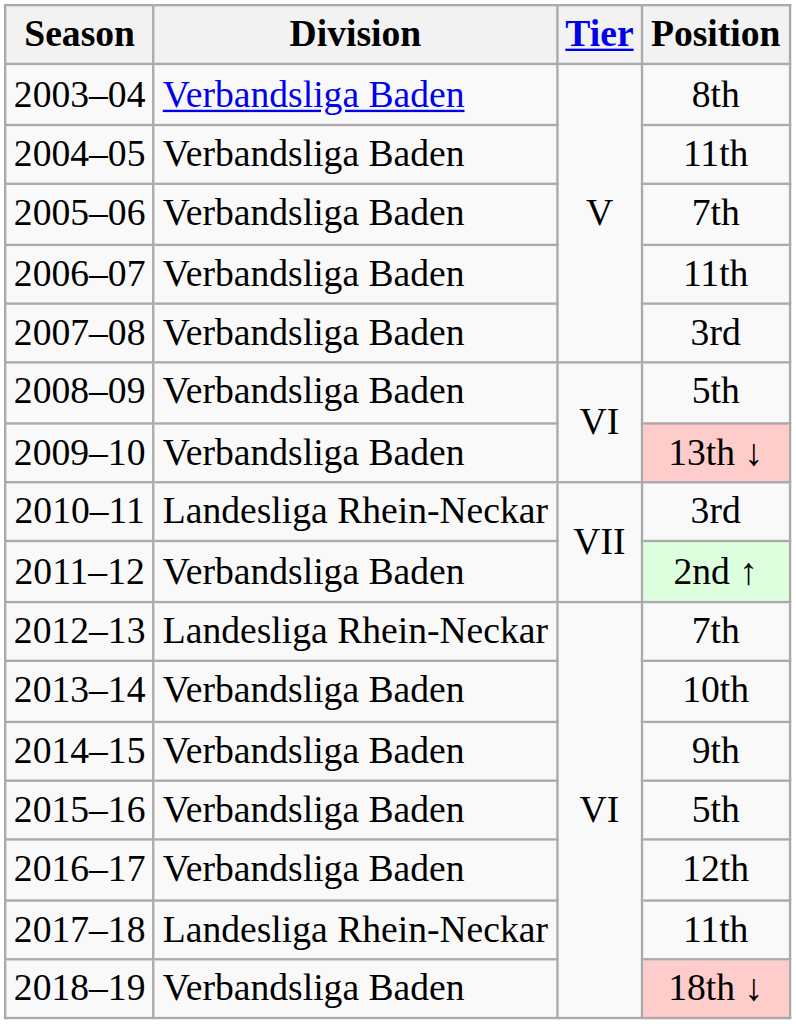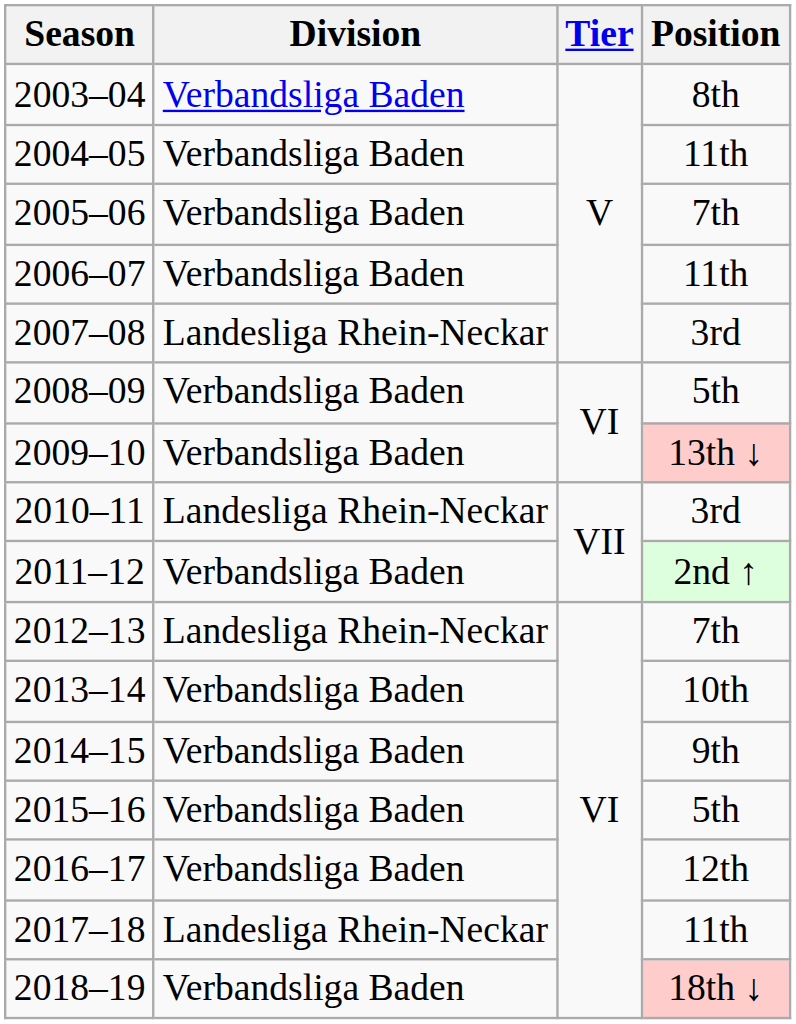2007–08 | Division: Verbandsliga Baden -> Landesliga Rhein-Neckar
